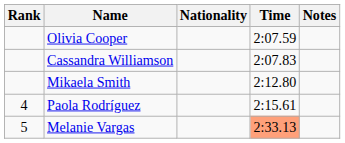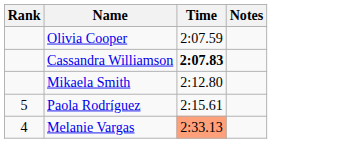- column: Nationality
Cassandra Williamson | Time: normal -> bold
Paola Rodríguez | Rank: 4 -> 5
Melanie Vargas | Rank: 5 -> 4
